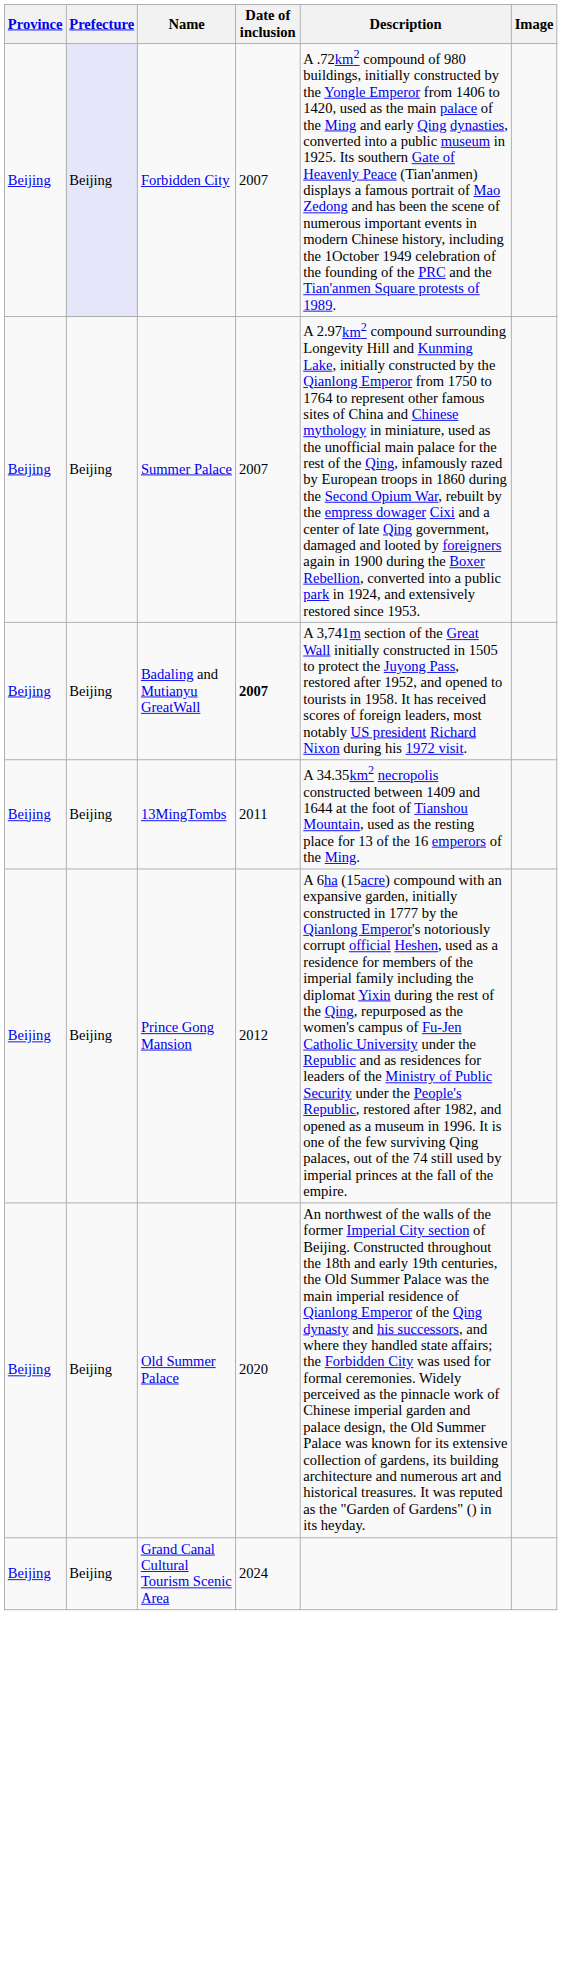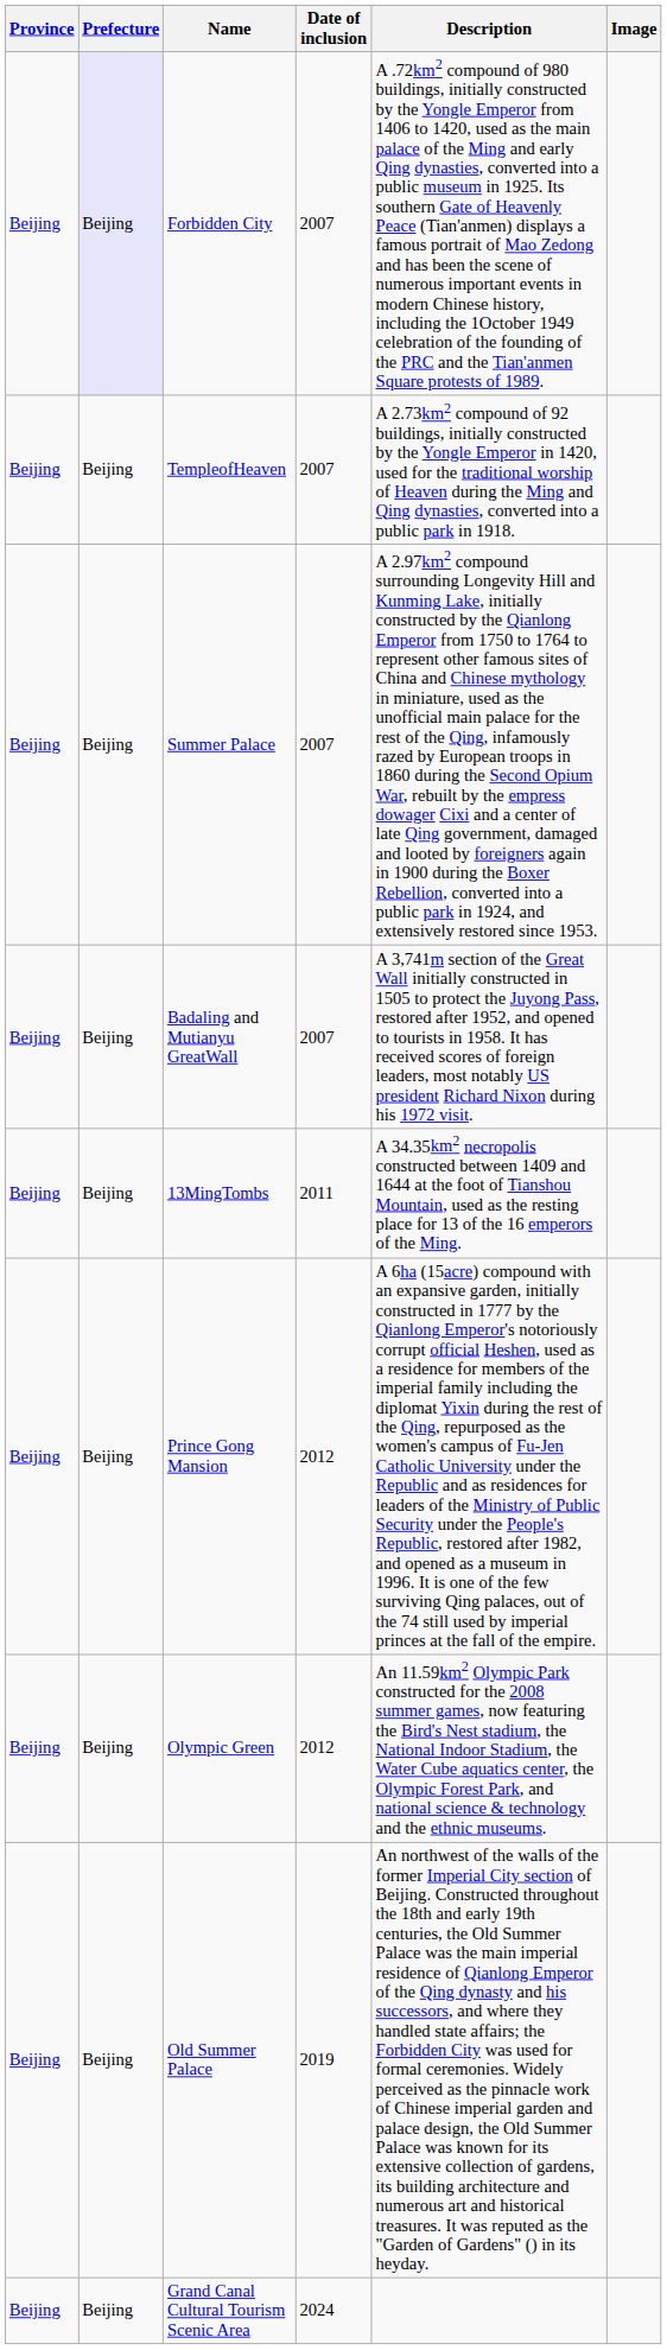+ row: Beijing | Beijing | TempleofHeaven | 2007 | A 2.73km2 compound of 92 buildings, initially constructed by the Yongle Emperor in 1420, used for the traditional worship of Heaven during the Ming and Qing dynasties, converted into a public park in 1918.
Badaling and Mutianyu GreatWall | Date of inclusion: bold -> normal
+ row: Beijing | Beijing | Olympic Green | 2012 | An 11.59km2 Olympic Park constructed for the 2008 summer games, now featuring the Bird's Nest stadium, the National Indoor Stadium, the Water Cube aquatics center, the Olympic Forest Park, and national science & technology and the ethnic museums.
Old Summer Palace | Date of inclusion: 2020 -> 2019
